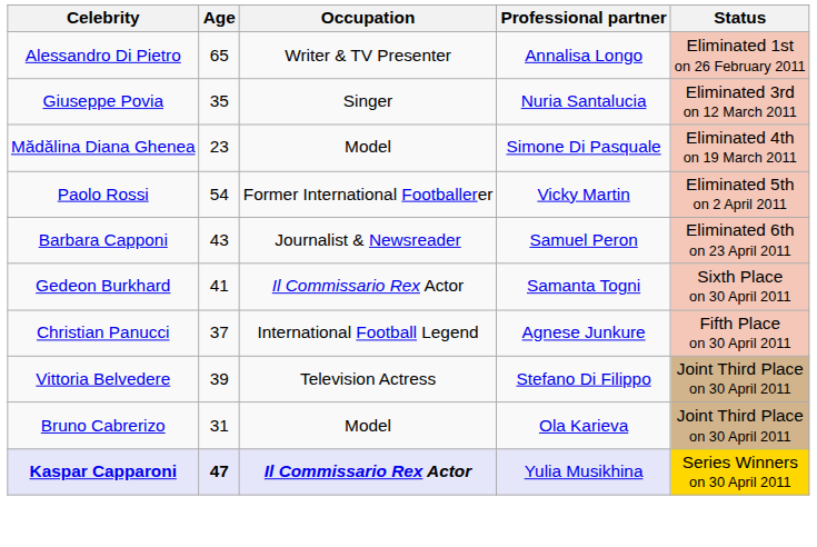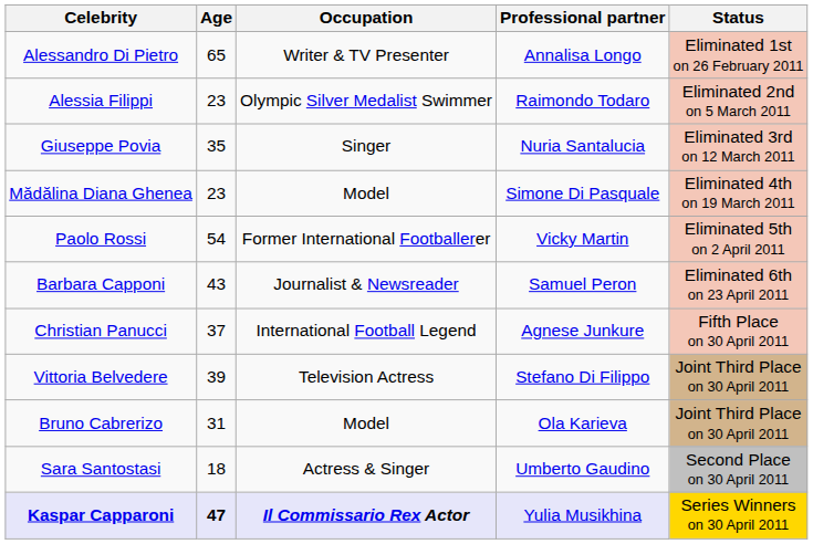+ row: Alessia Filippi | 23 | Olympic Silver Medalist Swimmer | Raimondo Todaro | Eliminated 2nd on 5 March 2011
- row: Gedeon Burkhard | 41 | Il Commissario Rex Actor | Samanta Togni | Sixth Place on 30 April 2011
+ row: Sara Santostasi | 18 | Actress & Singer | Umberto Gaudino | Second Place on 30 April 2011
